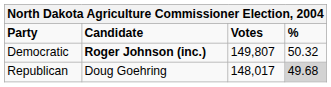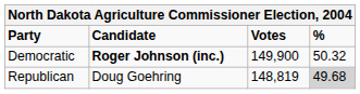Democratic | Votes: 149,807 -> 149,900
Republican | Votes: 148,017 -> 148,819
